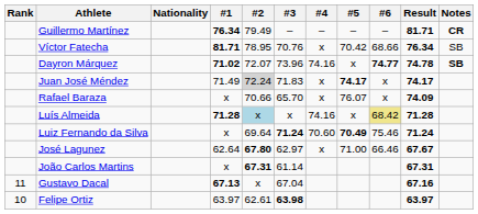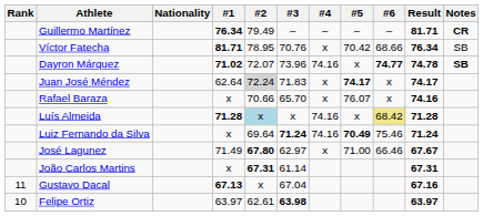Juan José Méndez | #1: 71.49 -> 62.64
Rafael Baraza | Result: 74.09 -> 74.16
Luiz Fernando da Silva | #4: 70.60 -> 74.16
José Lagunez | #1: 62.64 -> 71.49
